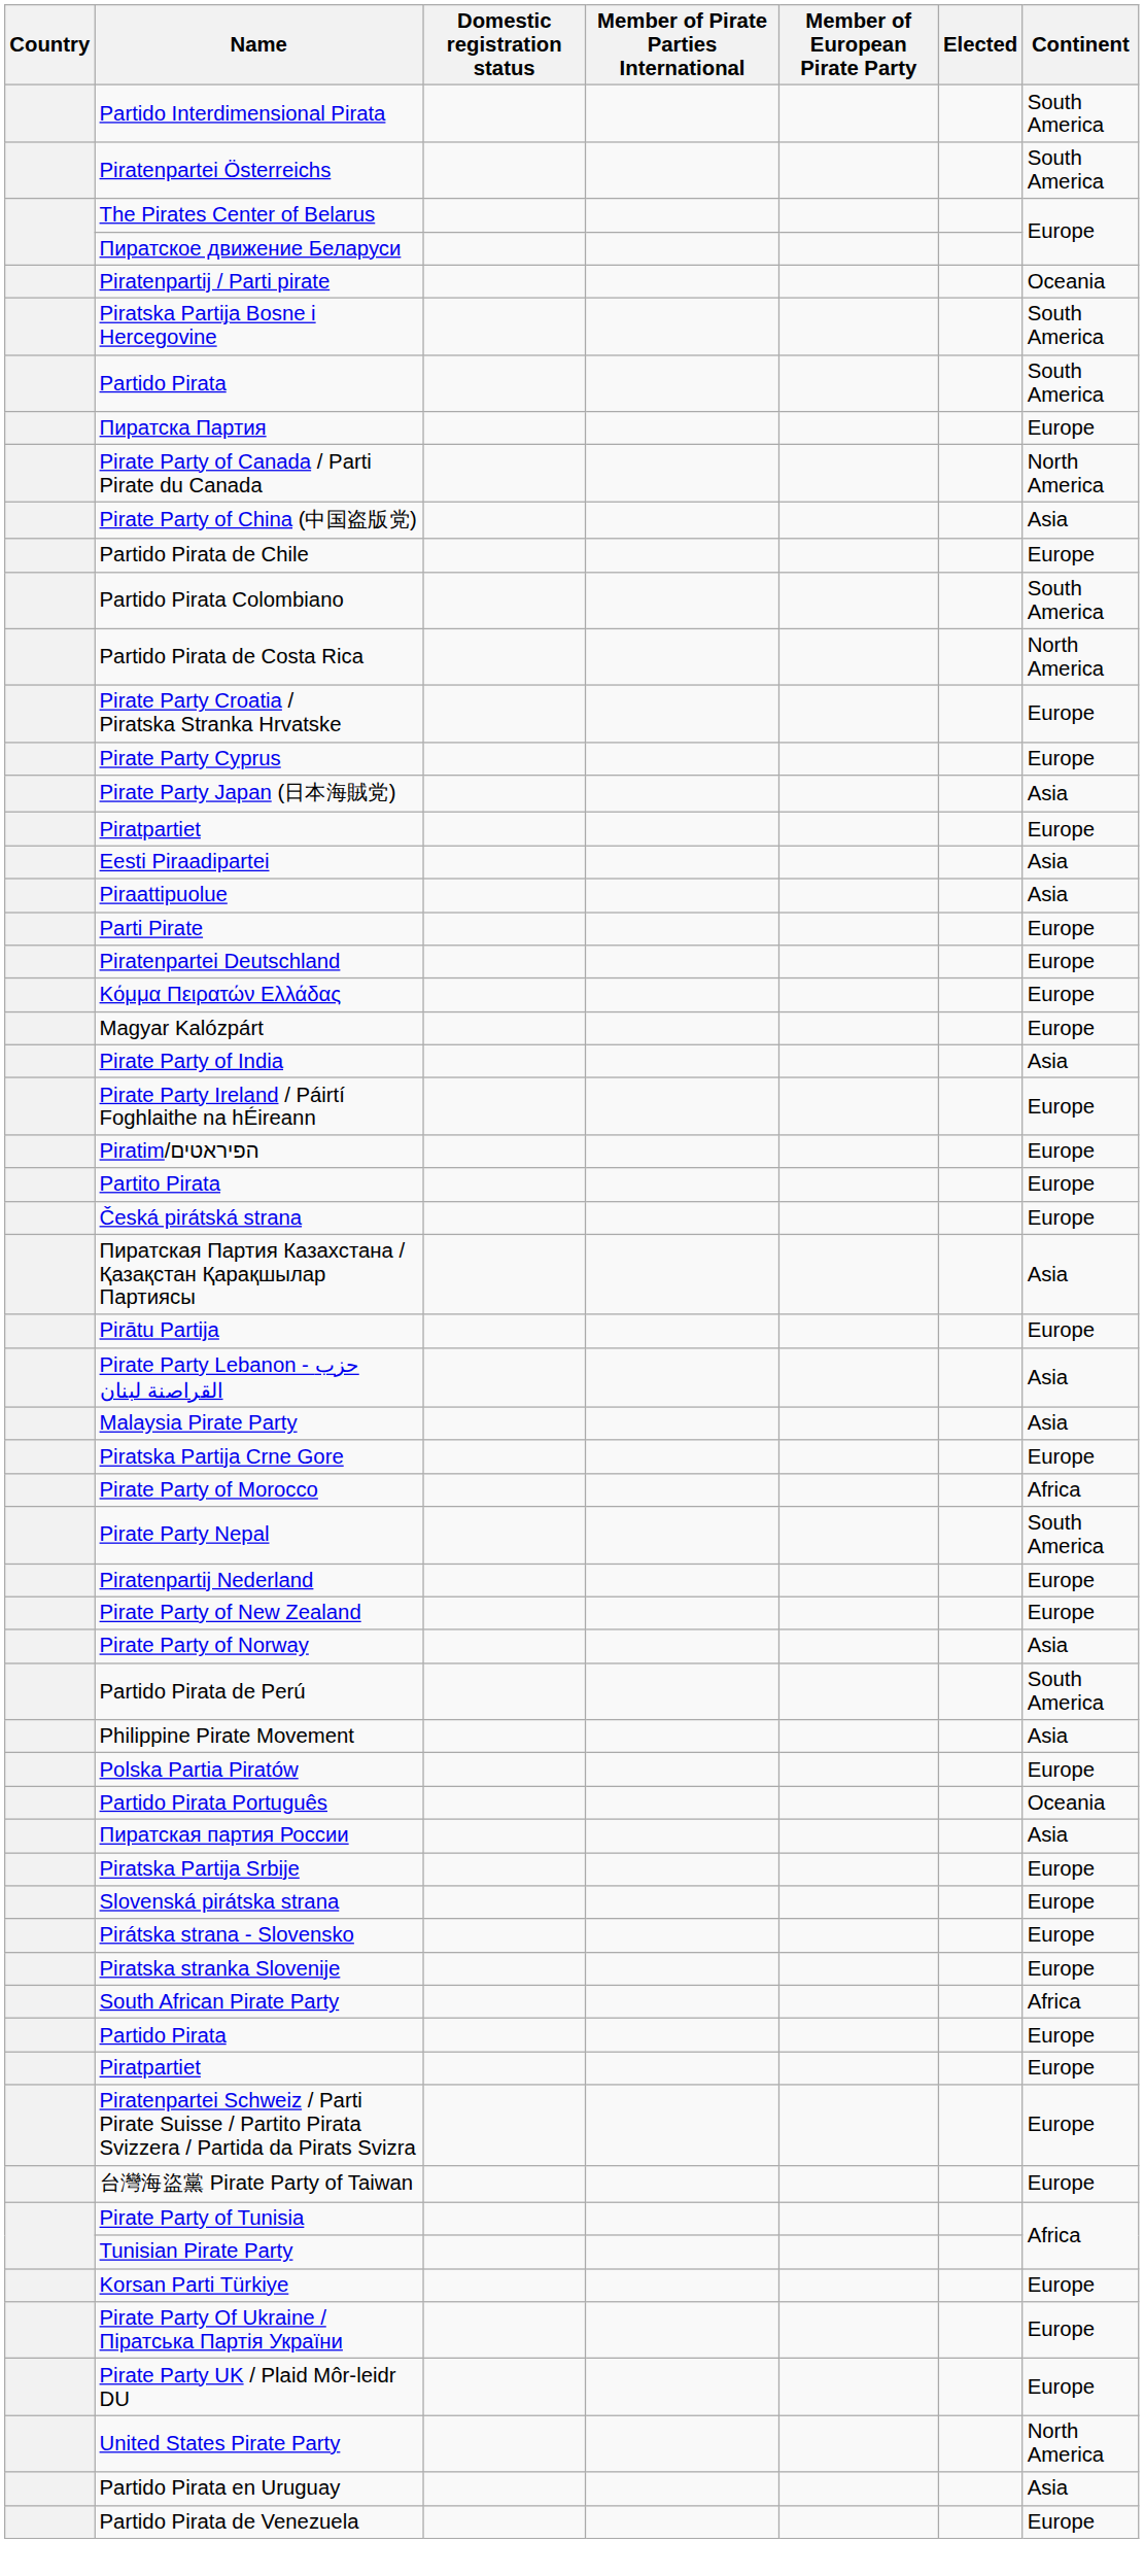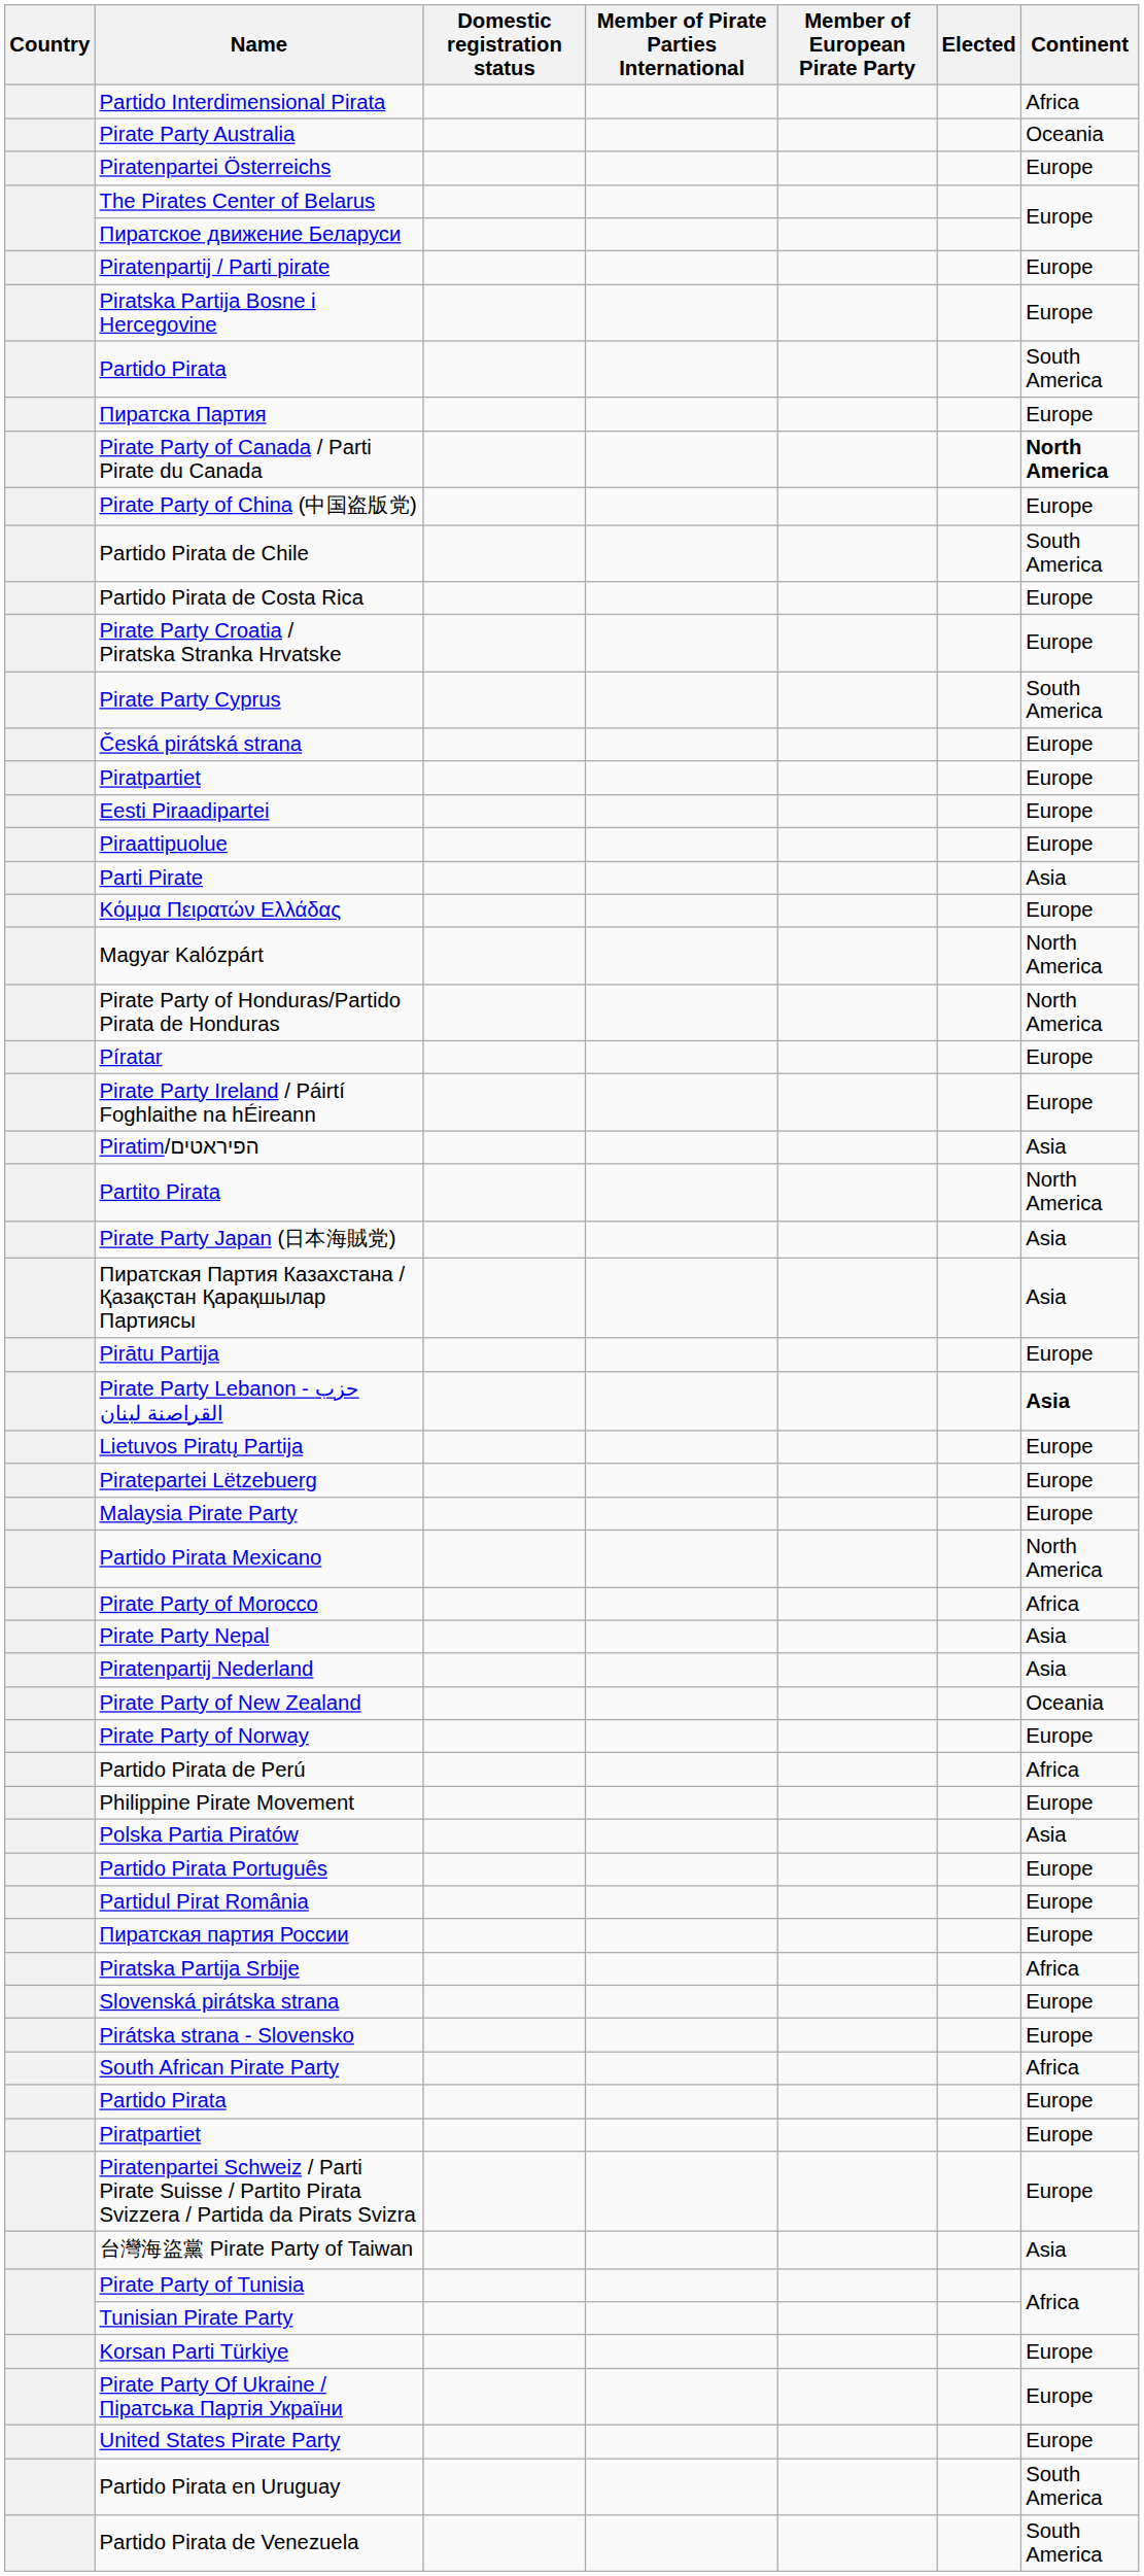Partido Interdimensional Pirata | Continent: South America -> Africa
+ row: Pirate Party Australia | Oceania
Piratenpartei Österreichs | Continent: South America -> Europe
Piratenpartij / Parti pirate | Continent: Oceania -> Europe
Piratska Partija Bosne i Hercegovine | Continent: South America -> Europe
Pirate Party of Canada / Parti Pirate du Canada | Continent: normal -> bold
Pirate Party of China (中国盗版党) | Continent: Asia -> Europe
Partido Pirata de Chile | Continent: Europe -> South America
- row: Partido Pirata Colombiano | South America
Partido Pirata de Costa Rica | Continent: North America -> Europe
Pirate Party Cyprus | Continent: Europe -> South America
rows swapped: Česká pirátská strana <-> Pirate Party Japan (日本海賊党)
Eesti Piraadipartei | Continent: Asia -> Europe
Piraattipuolue | Continent: Asia -> Europe
Parti Pirate | Continent: Europe -> Asia
- row: Piratenpartei Deutschland | Europe
Magyar Kalózpárt | Continent: Europe -> North America
+ row: Pirate Party of Honduras/Partido Pirata de Honduras | North America
+ row: Píratar | Europe
- row: Pirate Party of India | Asia
Piratim/הפיראטים | Continent: Europe -> Asia
Partito Pirata | Continent: Europe -> North America
Pirate Party Lebanon - حزب القراصنة لبنان | Continent: normal -> bold
+ row: Lietuvos Piratų Partija | Europe
+ row: Piratepartei Lëtzebuerg | Europe
Malaysia Pirate Party | Continent: Asia -> Europe
+ row: Partido Pirata Mexicano | North America
- row: Piratska Partija Crne Gore | Europe
Pirate Party Nepal | Continent: South America -> Asia
Piratenpartij Nederland | Continent: Europe -> Asia
Pirate Party of New Zealand | Continent: Europe -> Oceania
Pirate Party of Norway | Continent: Asia -> Europe
Partido Pirata de Perú | Continent: South America -> Africa
Philippine Pirate Movement | Continent: Asia -> Europe
Polska Partia Piratów | Continent: Europe -> Asia
Partido Pirata Português | Continent: Oceania -> Europe
+ row: Partidul Pirat România | Europe
Пиратская партия России | Continent: Asia -> Europe
Piratska Partija Srbije | Continent: Europe -> Africa
- row: Piratska stranka Slovenije | Europe
台灣海盜黨 Pirate Party of Taiwan | Continent: Europe -> Asia
- row: Pirate Party UK / Plaid Môr-leidr DU | Europe
United States Pirate Party | Continent: North America -> Europe
Partido Pirata en Uruguay | Continent: Asia -> South America
Partido Pirata de Venezuela | Continent: Europe -> South America
